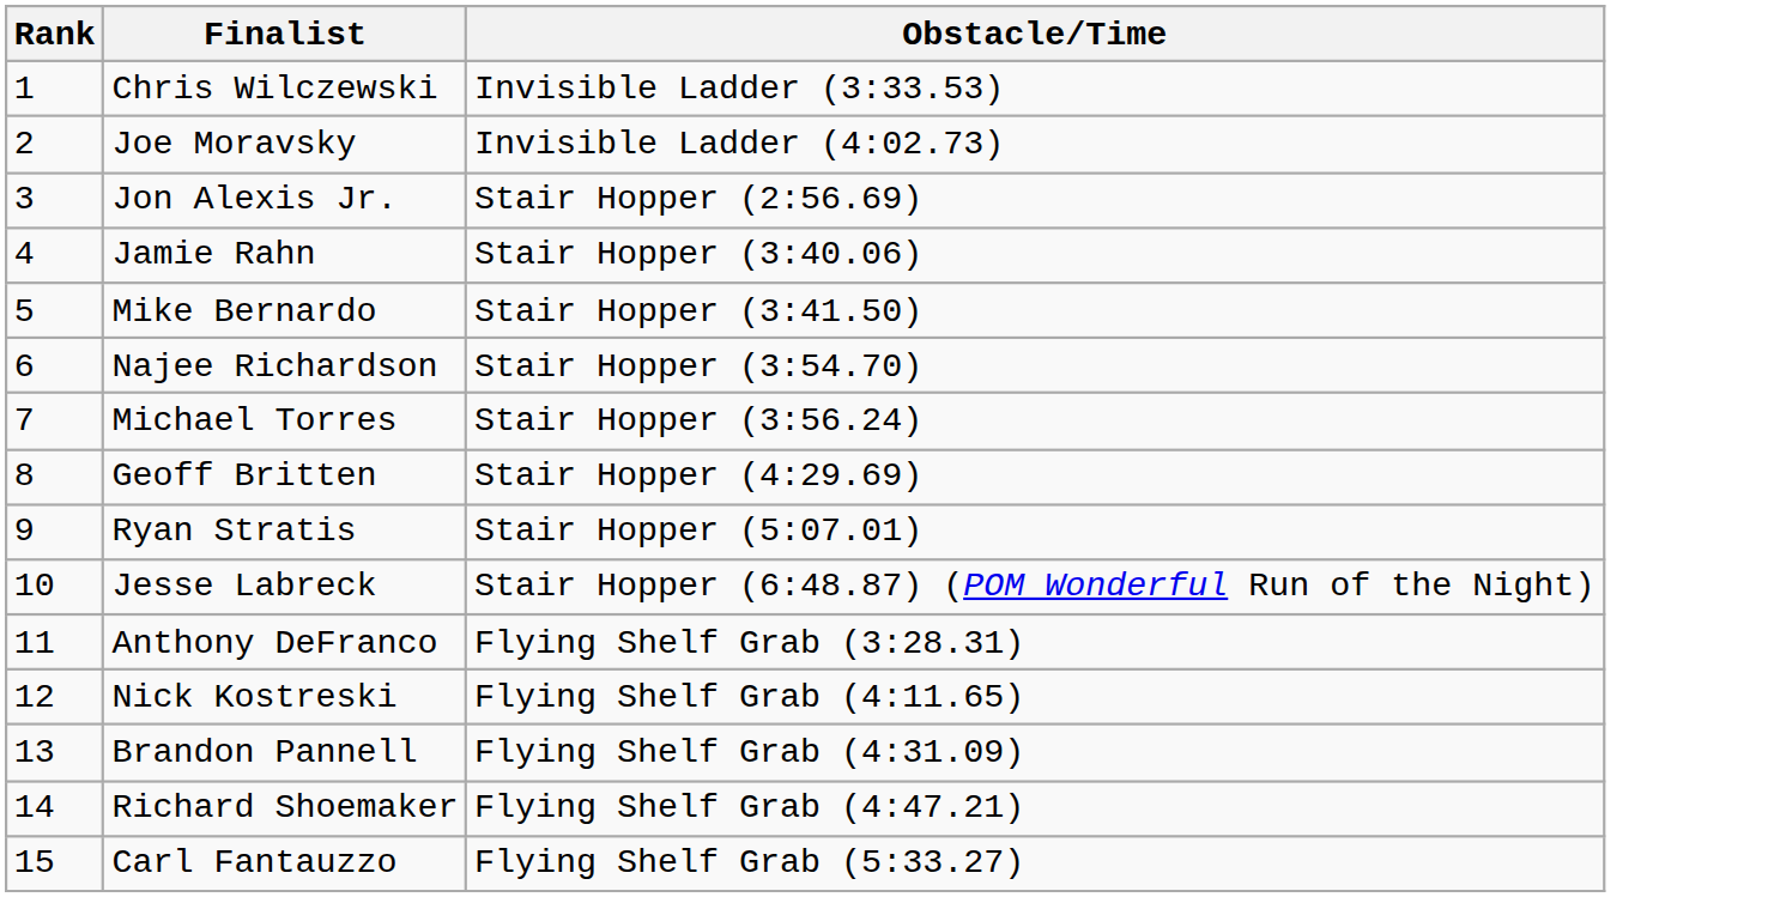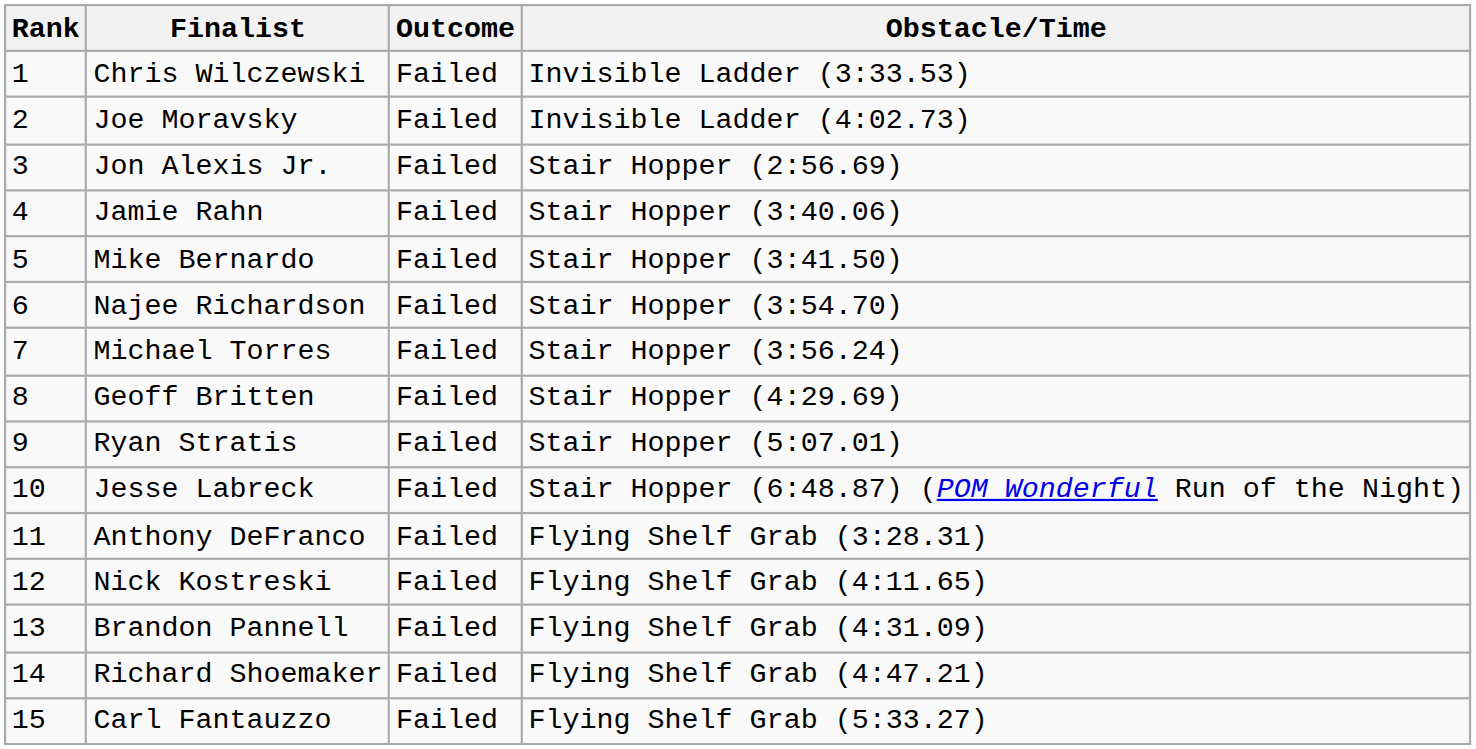+ column: Outcome | Failed | Failed | Failed | Failed | Failed | Failed | Failed | Failed | Failed | Failed | Failed | Failed | Failed | Failed | Failed
